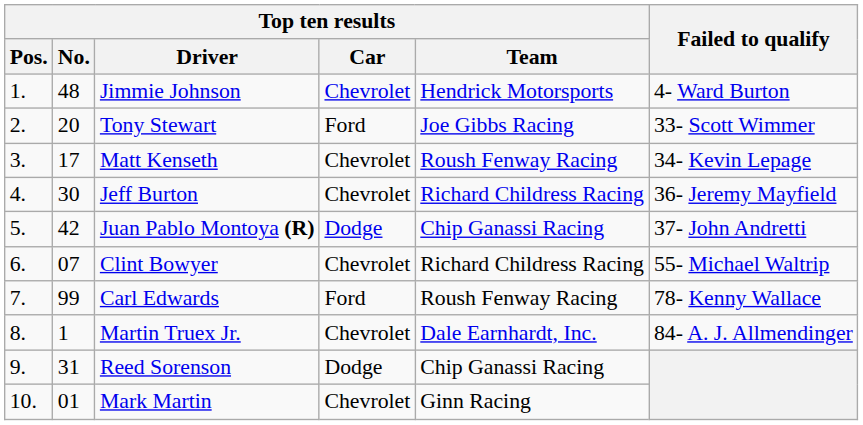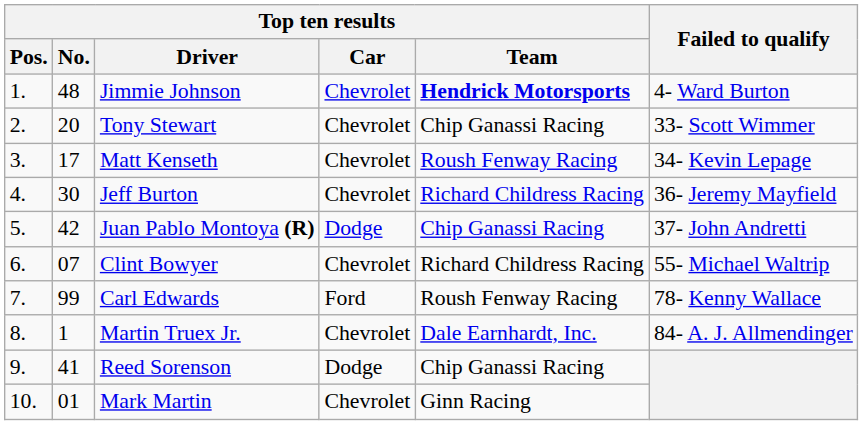Jimmie Johnson | Top ten results / Team: normal -> bold
Tony Stewart | Top ten results / Car: Ford -> Chevrolet
Tony Stewart | Top ten results / Team: Joe Gibbs Racing -> Chip Ganassi Racing
Reed Sorenson | Top ten results / No.: 31 -> 41
